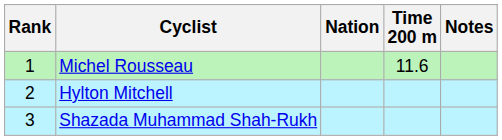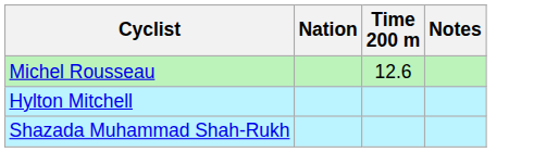- column: Rank | 1 | 2 | 3
Michel Rousseau | Time 200 m: 11.6 -> 12.6
